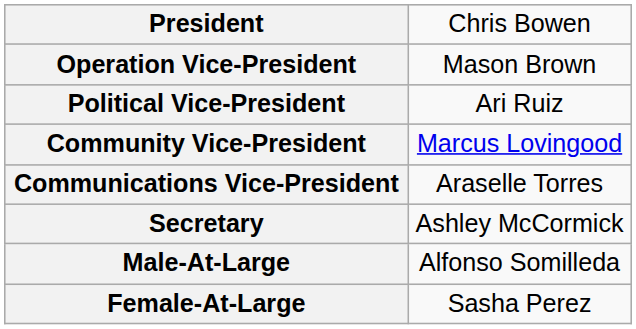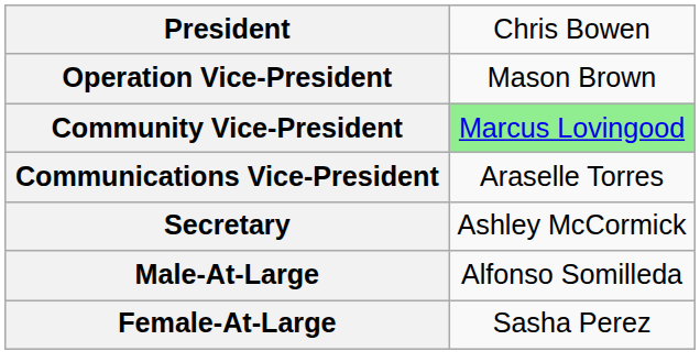- row: Political Vice-President | Ari Ruiz
Community Vice-President | column 2: no background -> lightgreen background
